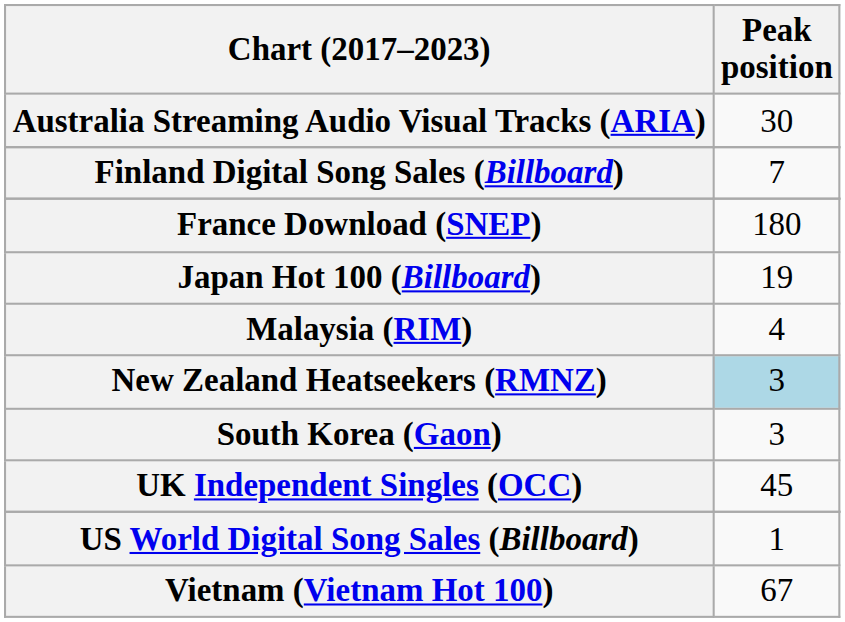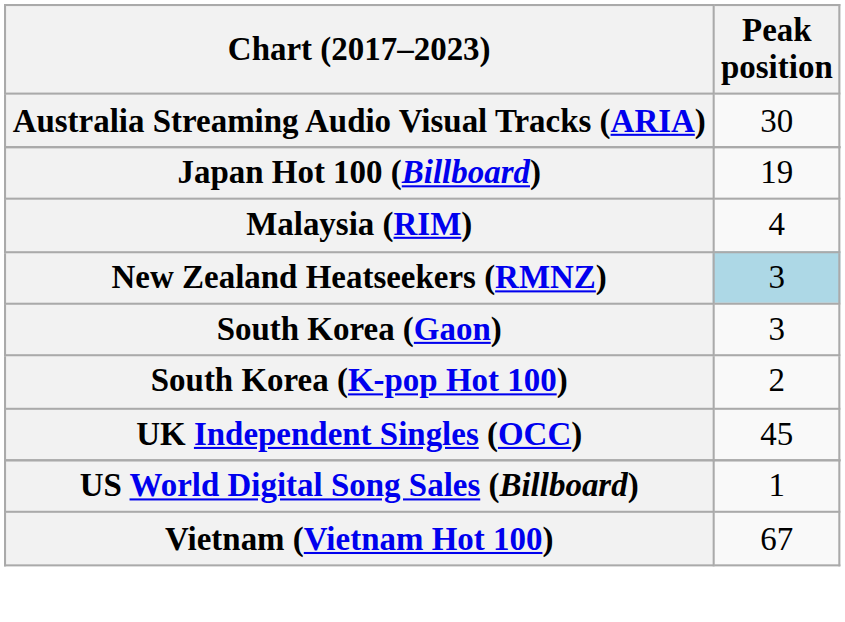- row: Finland Digital Song Sales (Billboard) | 7
- row: France Download (SNEP) | 180
+ row: South Korea (K-pop Hot 100) | 2
